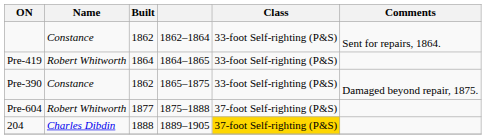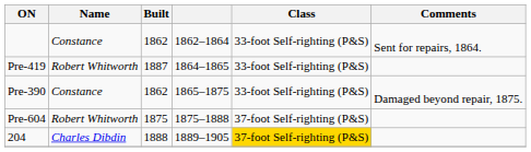Pre-419 | Built: 1864 -> 1887
Pre-604 | Built: 1877 -> 1875
